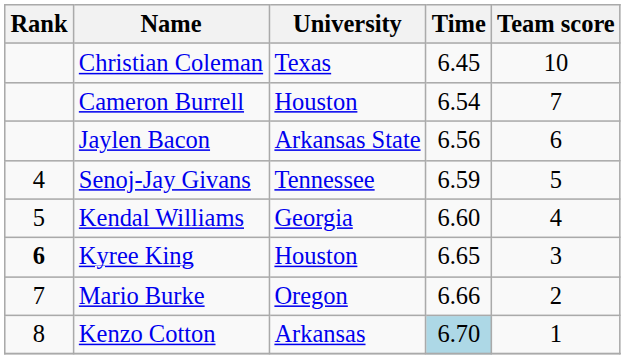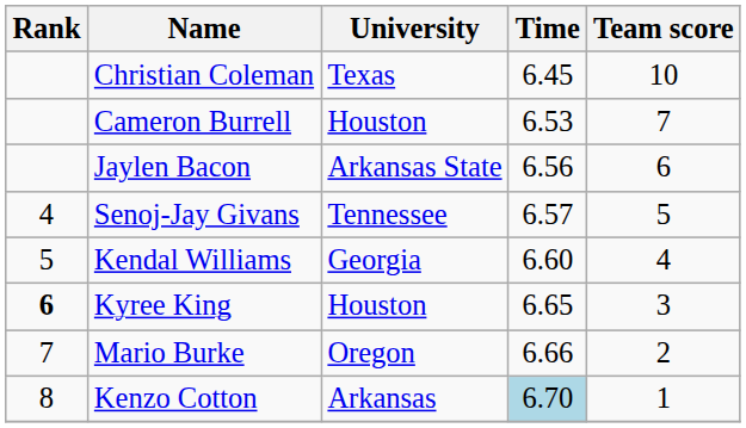Cameron Burrell | Time: 6.54 -> 6.53
Senoj-Jay Givans | Time: 6.59 -> 6.57
